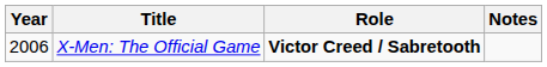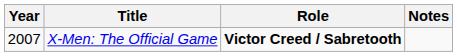X-Men: The Official Game | Year: 2006 -> 2007
